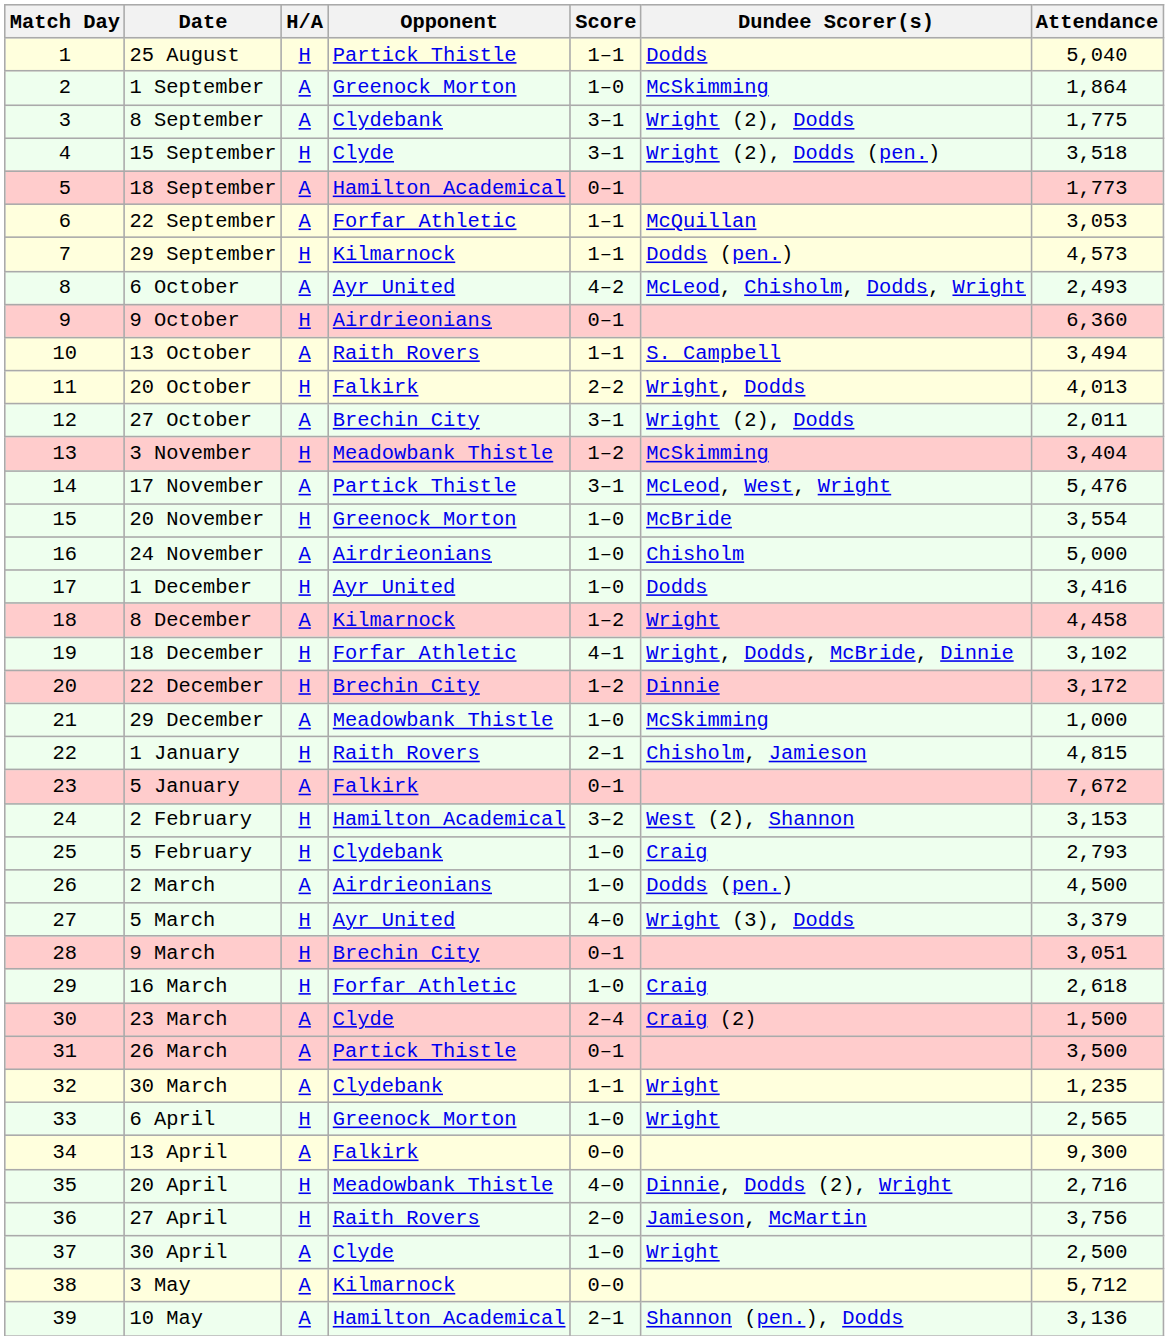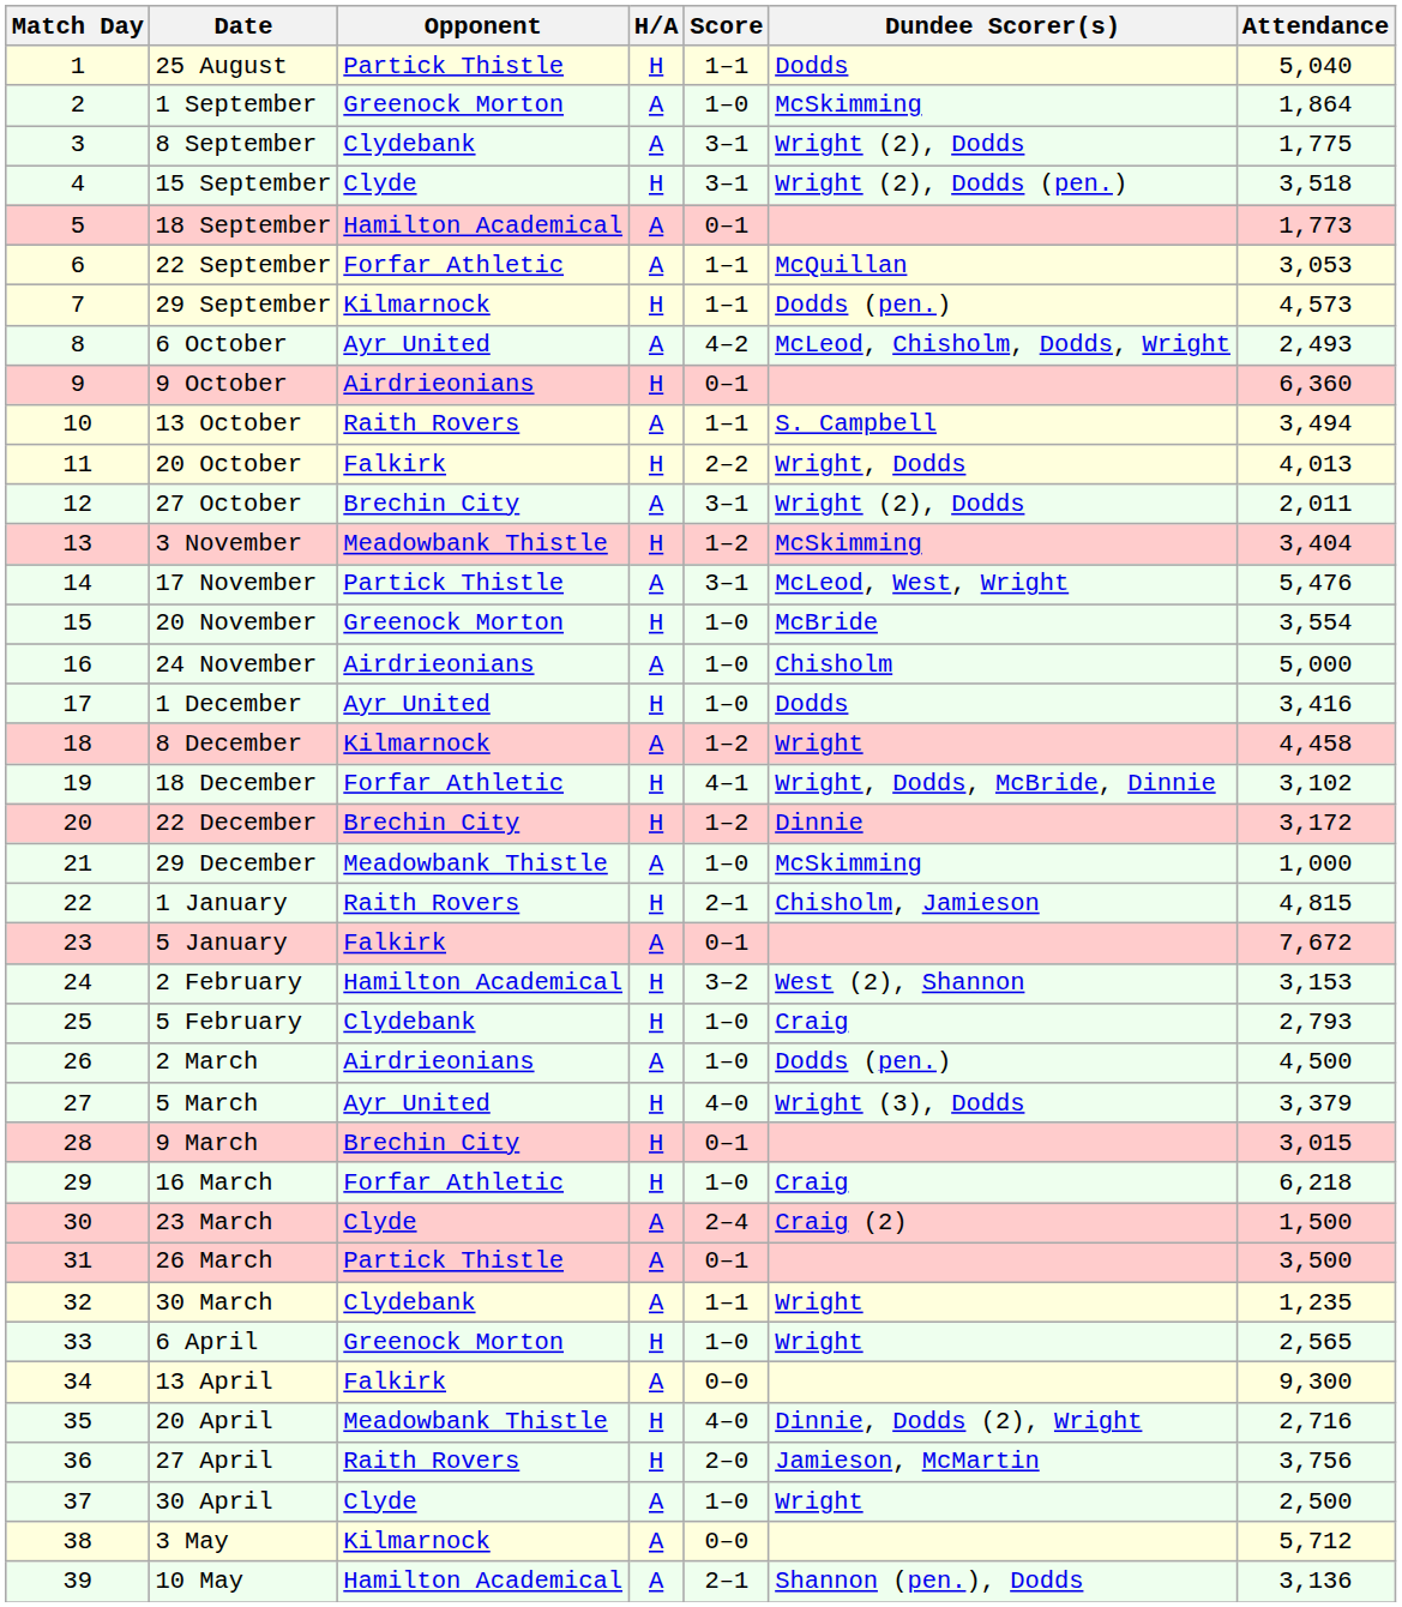columns swapped: Opponent <-> H/A
9 March | Attendance: 3,051 -> 3,015
16 March | Attendance: 2,618 -> 6,218
